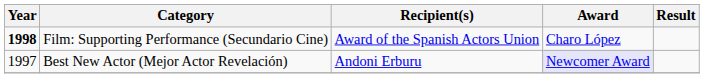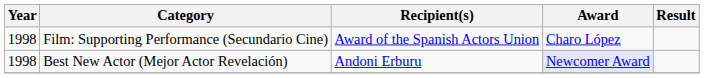Film: Supporting Performance (Secundario Cine) | Year: bold -> normal
Best New Actor (Mejor Actor Revelación) | Year: 1997 -> 1998
